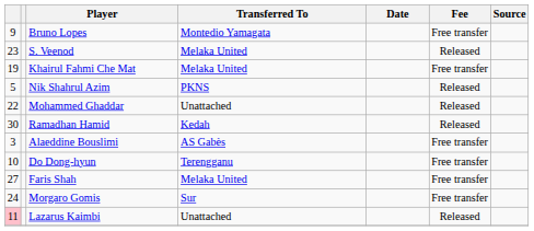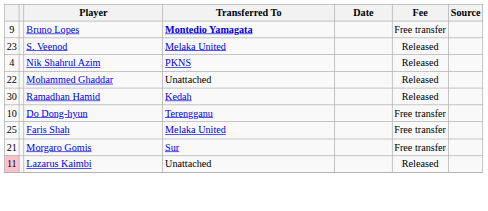Bruno Lopes | Transferred To: normal -> bold
- row: 19 | Khairul Fahmi Che Mat | Melaka United | Free transfer
Nik Shahrul Azim | column 1: 5 -> 4
- row: 3 | Alaeddine Bouslimi | AS Gabès | Free transfer
Faris Shah | column 1: 27 -> 25
Morgaro Gomis | column 1: 24 -> 21
